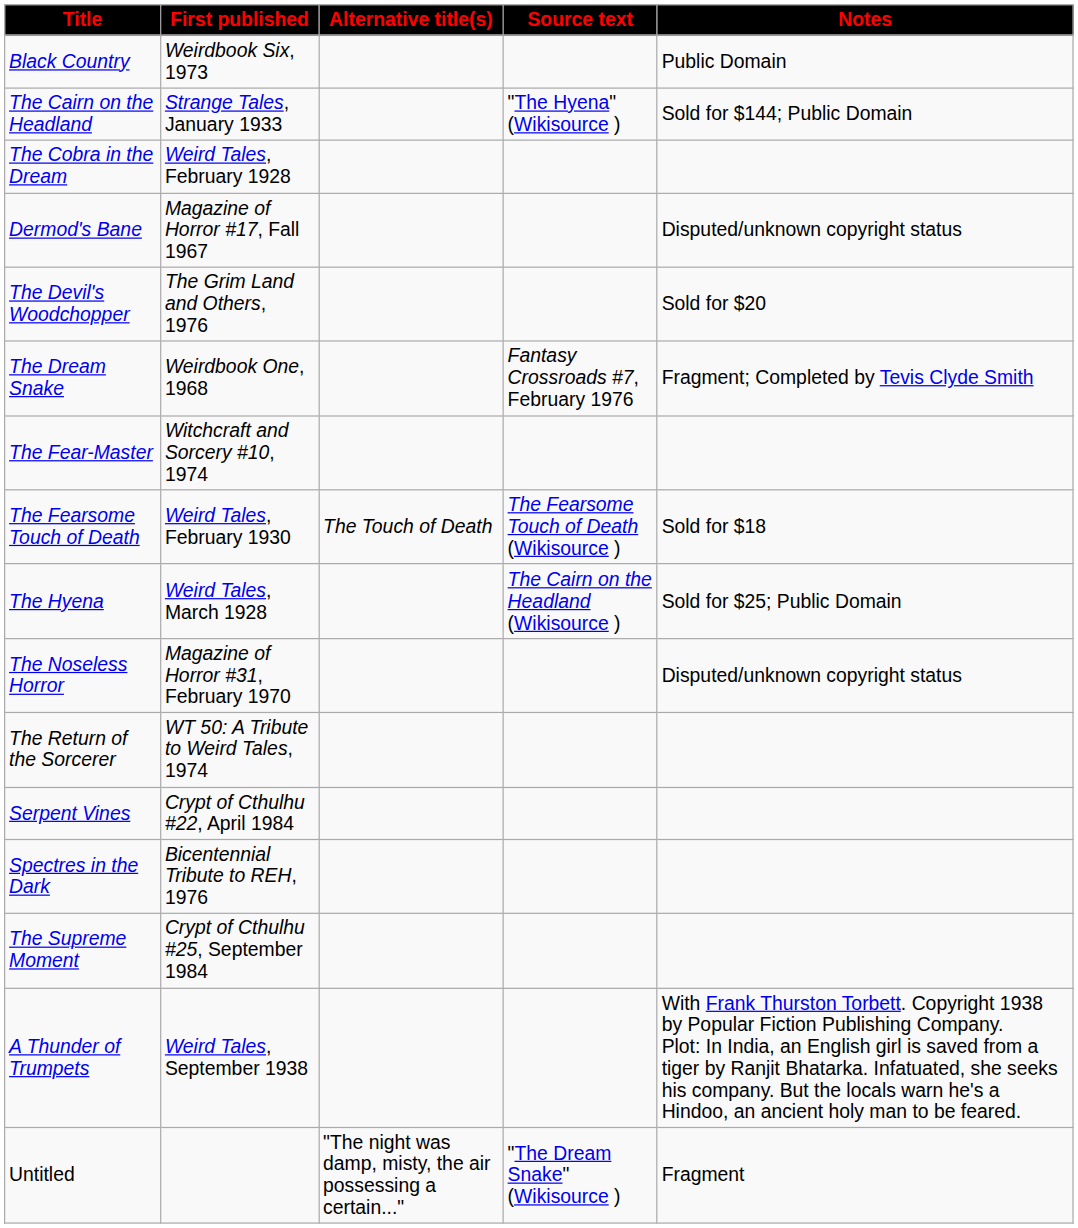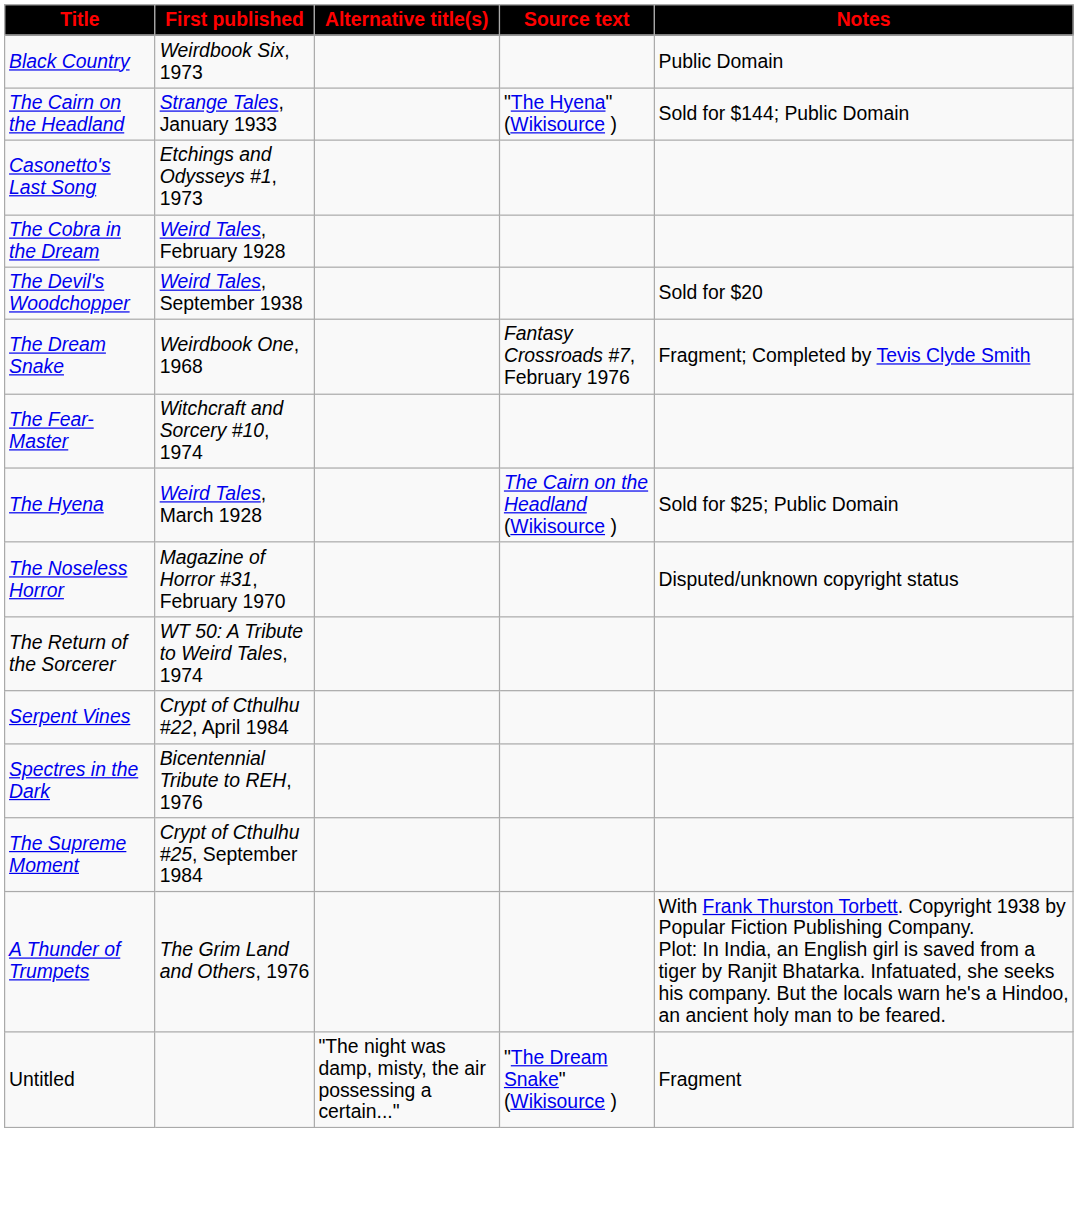+ row: Casonetto's Last Song | Etchings and Odysseys #1, 1973
- row: Dermod's Bane | Magazine of Horror #17, Fall 1967 | Disputed/unknown copyright status
The Devil's Woodchopper | First published: The Grim Land and Others, 1976 -> Weird Tales, September 1938
- row: The Fearsome Touch of Death | Weird Tales, February 1930 | The Touch of Death | The Fearsome Touch of Death (Wikisource ) | Sold for $18
A Thunder of Trumpets | First published: Weird Tales, September 1938 -> The Grim Land and Others, 1976
